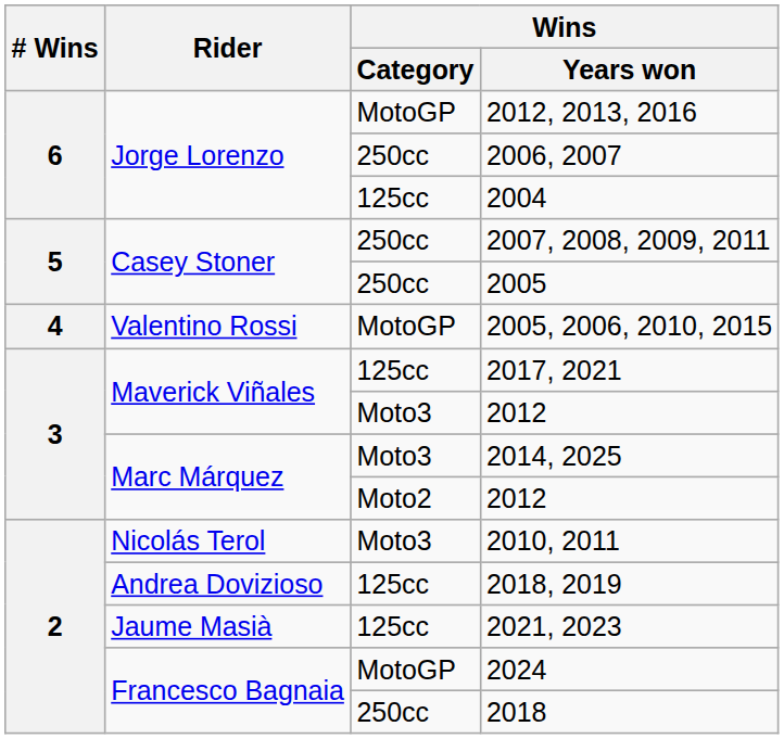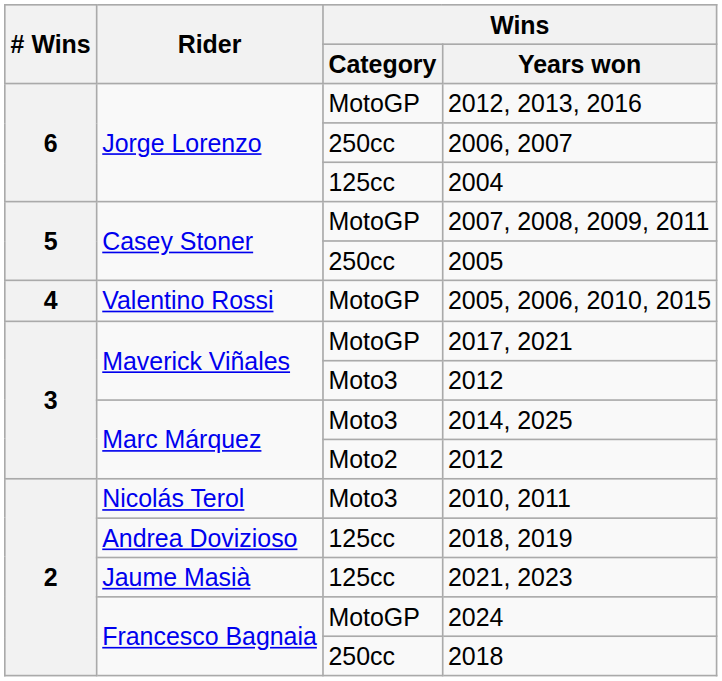2007, 2008, 2009, 2011 | Wins / Category: 250cc -> MotoGP
2017, 2021 | Wins / Category: 125cc -> MotoGP
